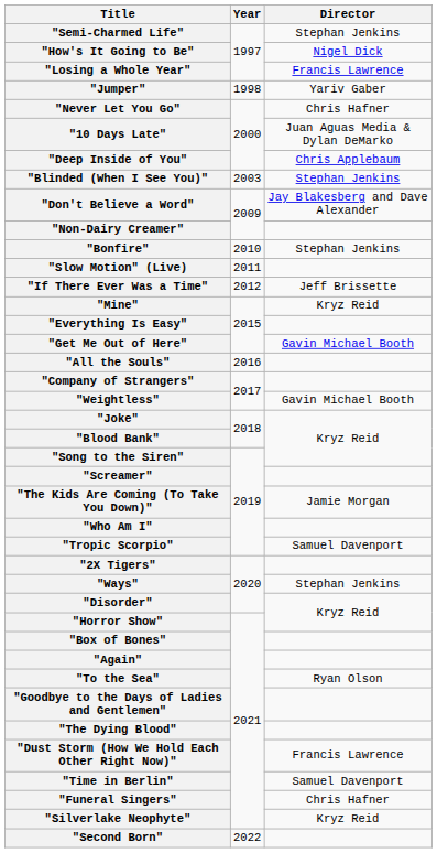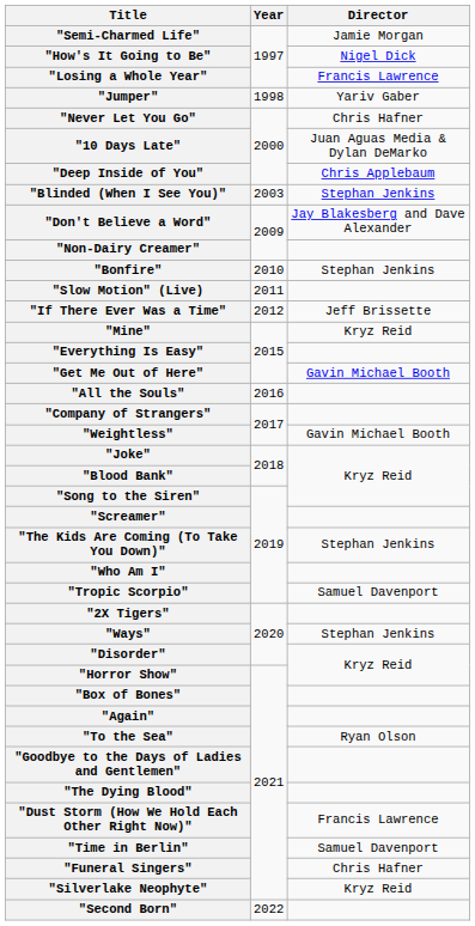"Semi-Charmed Life" | Director: Stephan Jenkins -> Jamie Morgan
"The Kids Are Coming (To Take You Down)" | Director: Jamie Morgan -> Stephan Jenkins
